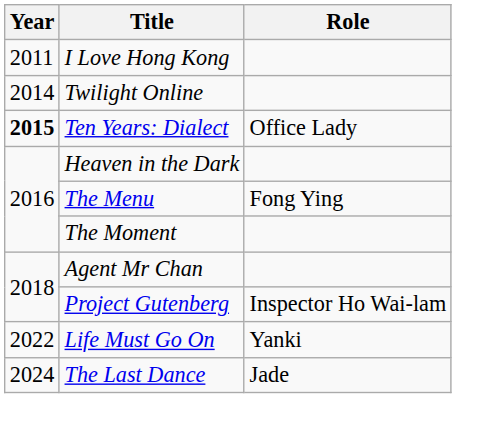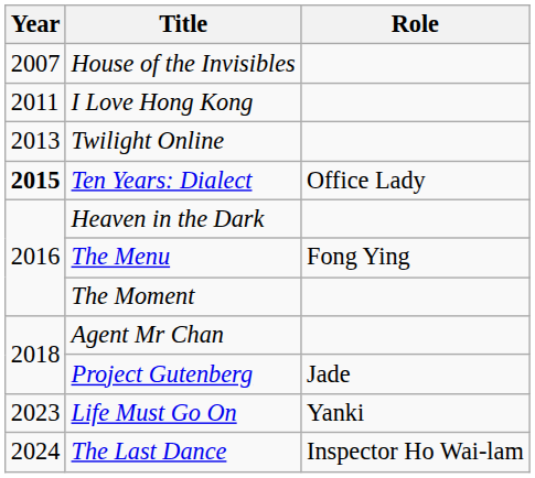+ row: 2007 | House of the Invisibles
Twilight Online | Year: 2014 -> 2013
Project Gutenberg | Role: Inspector Ho Wai-lam -> Jade
Life Must Go On | Year: 2022 -> 2023
The Last Dance | Role: Jade -> Inspector Ho Wai-lam
